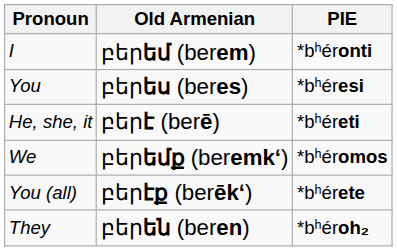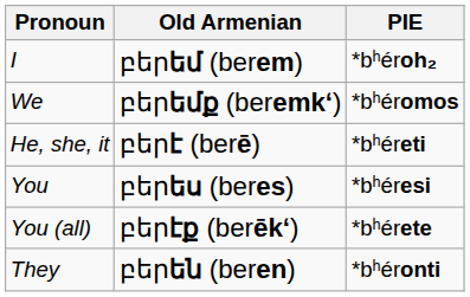I | PIE: *bʰéronti -> *bʰéroh₂
rows swapped: You <-> We
They | PIE: *bʰéroh₂ -> *bʰéronti
